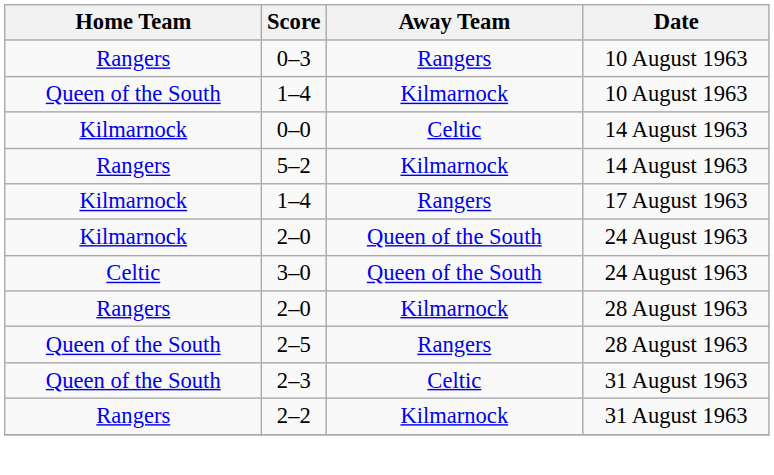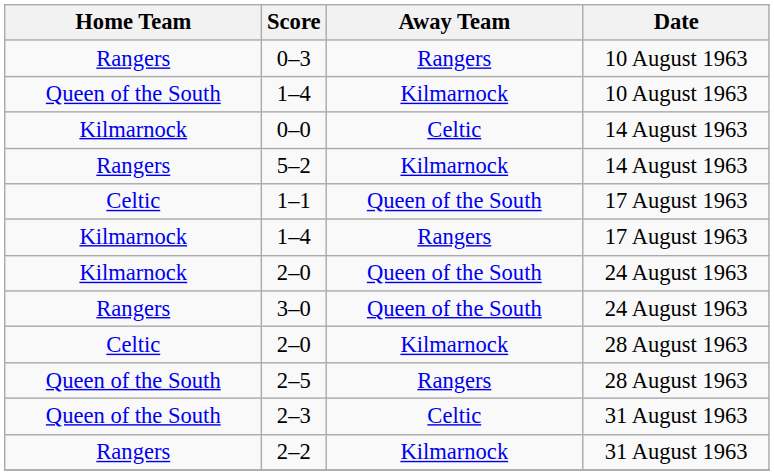+ row: Celtic | 1–1 | Queen of the South | 17 August 1963
3–0 | Home Team: Celtic -> Rangers
2–0 / 28 August 1963 | Home Team: Rangers -> Celtic
